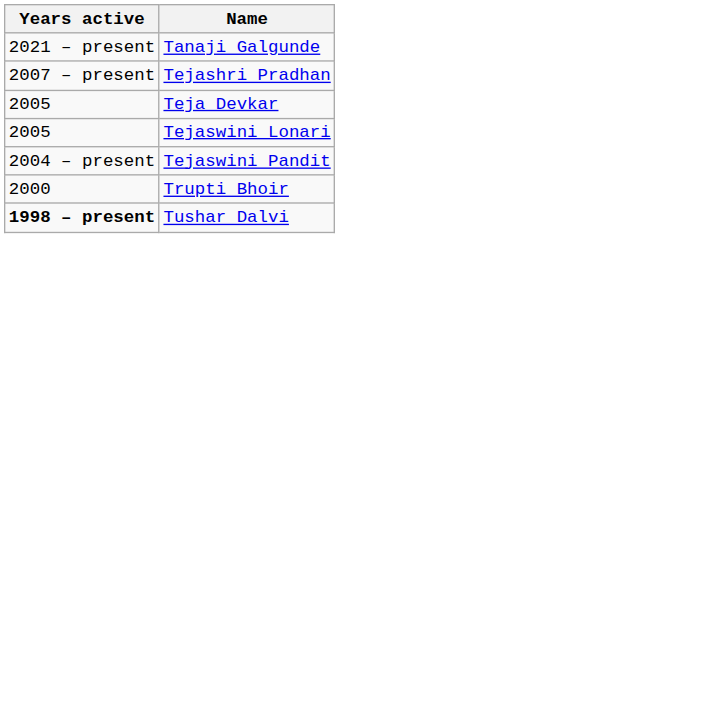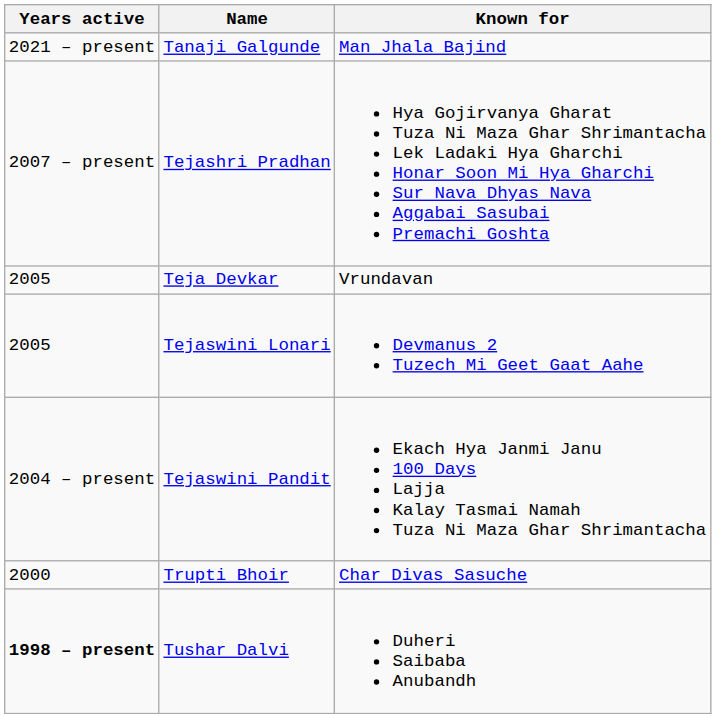+ column: Known for | Man Jhala Bajind | Hya Gojirvanya Gharat Tuza Ni Maza Ghar Shrimantacha Lek Ladaki Hya Gharchi Honar Soon Mi Hya Gharchi Sur Nava Dhyas Nava Aggabai Sasubai Premachi Goshta | Vrundavan | Devmanus 2 Tuzech Mi Geet Gaat Aahe | Ekach Hya Janmi Janu 100 Days Lajja Kalay Tasmai Namah Tuza Ni Maza Ghar Shrimantacha | Char Divas Sasuche | Duheri Saibaba Anubandh
